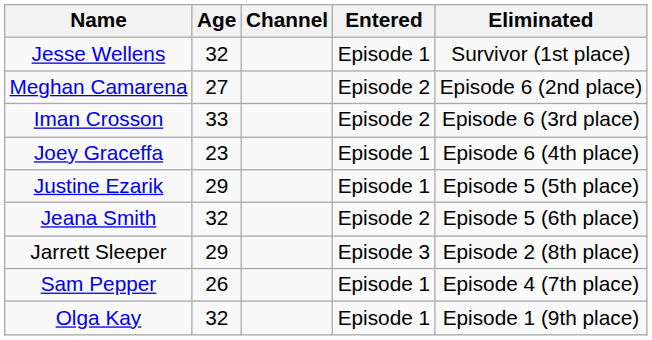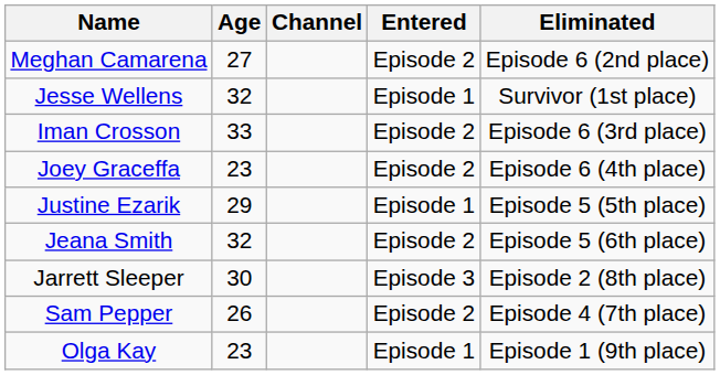rows swapped: Jesse Wellens <-> Meghan Camarena
Joey Graceffa | Entered: Episode 1 -> Episode 2
Jarrett Sleeper | Age: 29 -> 30
Sam Pepper | Entered: Episode 1 -> Episode 2
Olga Kay | Age: 32 -> 23
